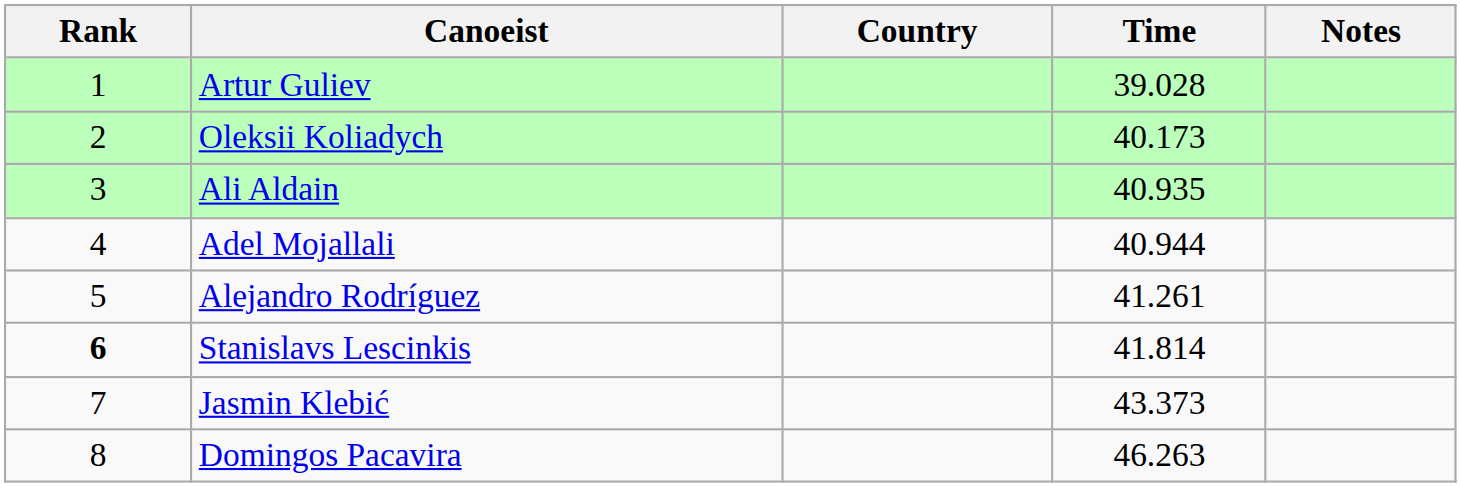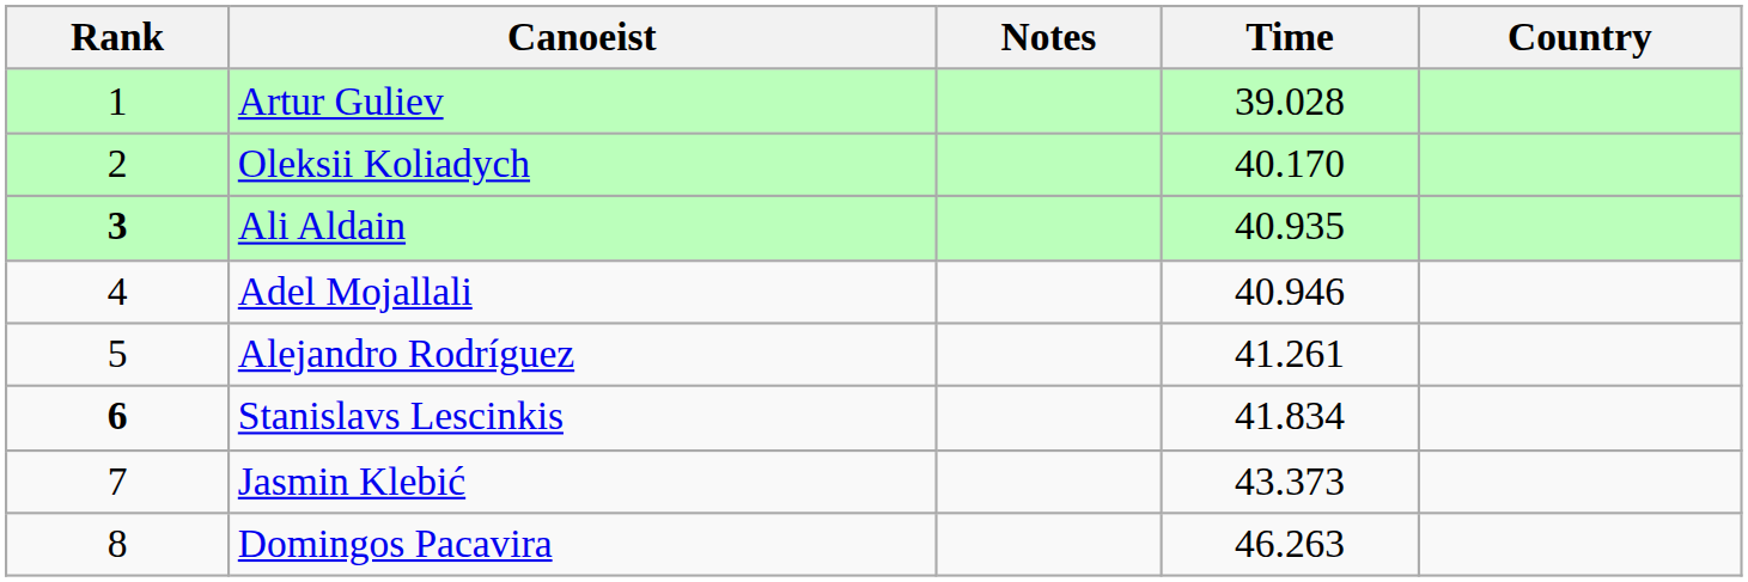columns swapped: Country <-> Notes
Oleksii Koliadych | Time: 40.173 -> 40.170
Ali Aldain | Rank: normal -> bold
Adel Mojallali | Time: 40.944 -> 40.946
Stanislavs Lescinkis | Time: 41.814 -> 41.834
